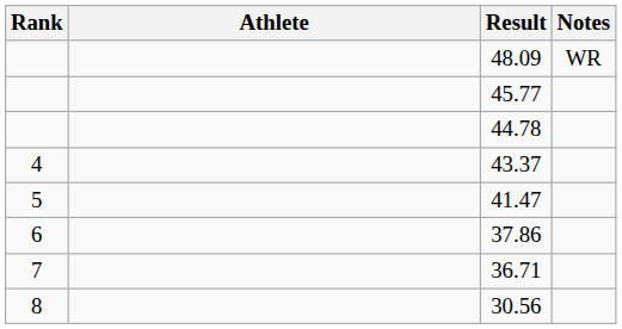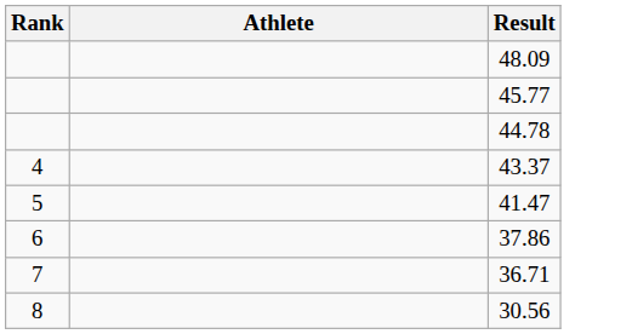- column: Notes | WR
